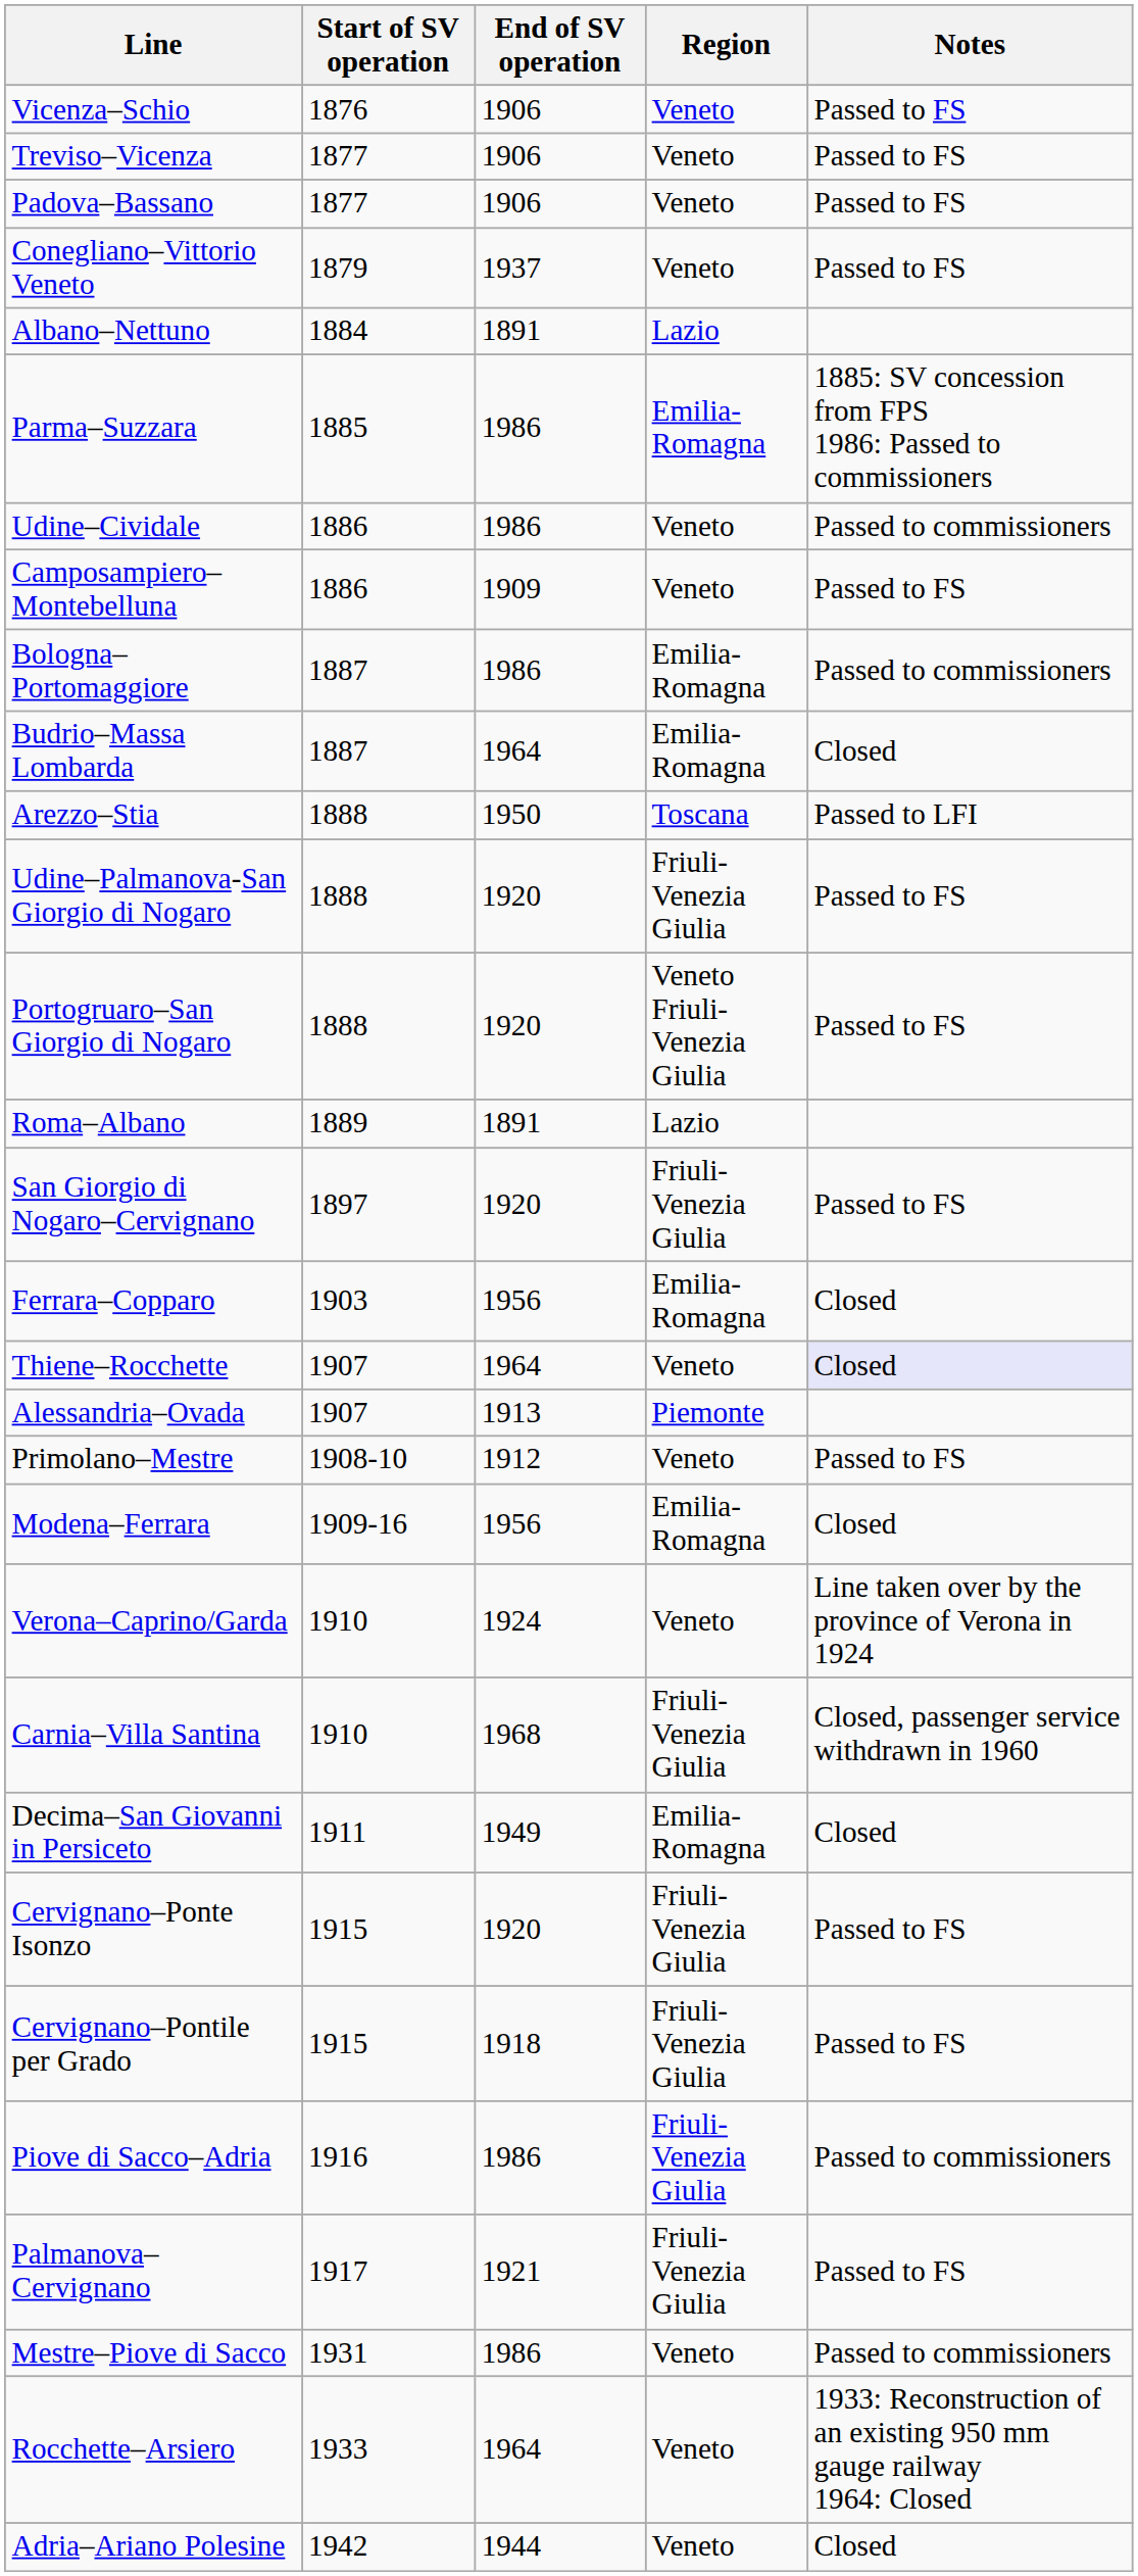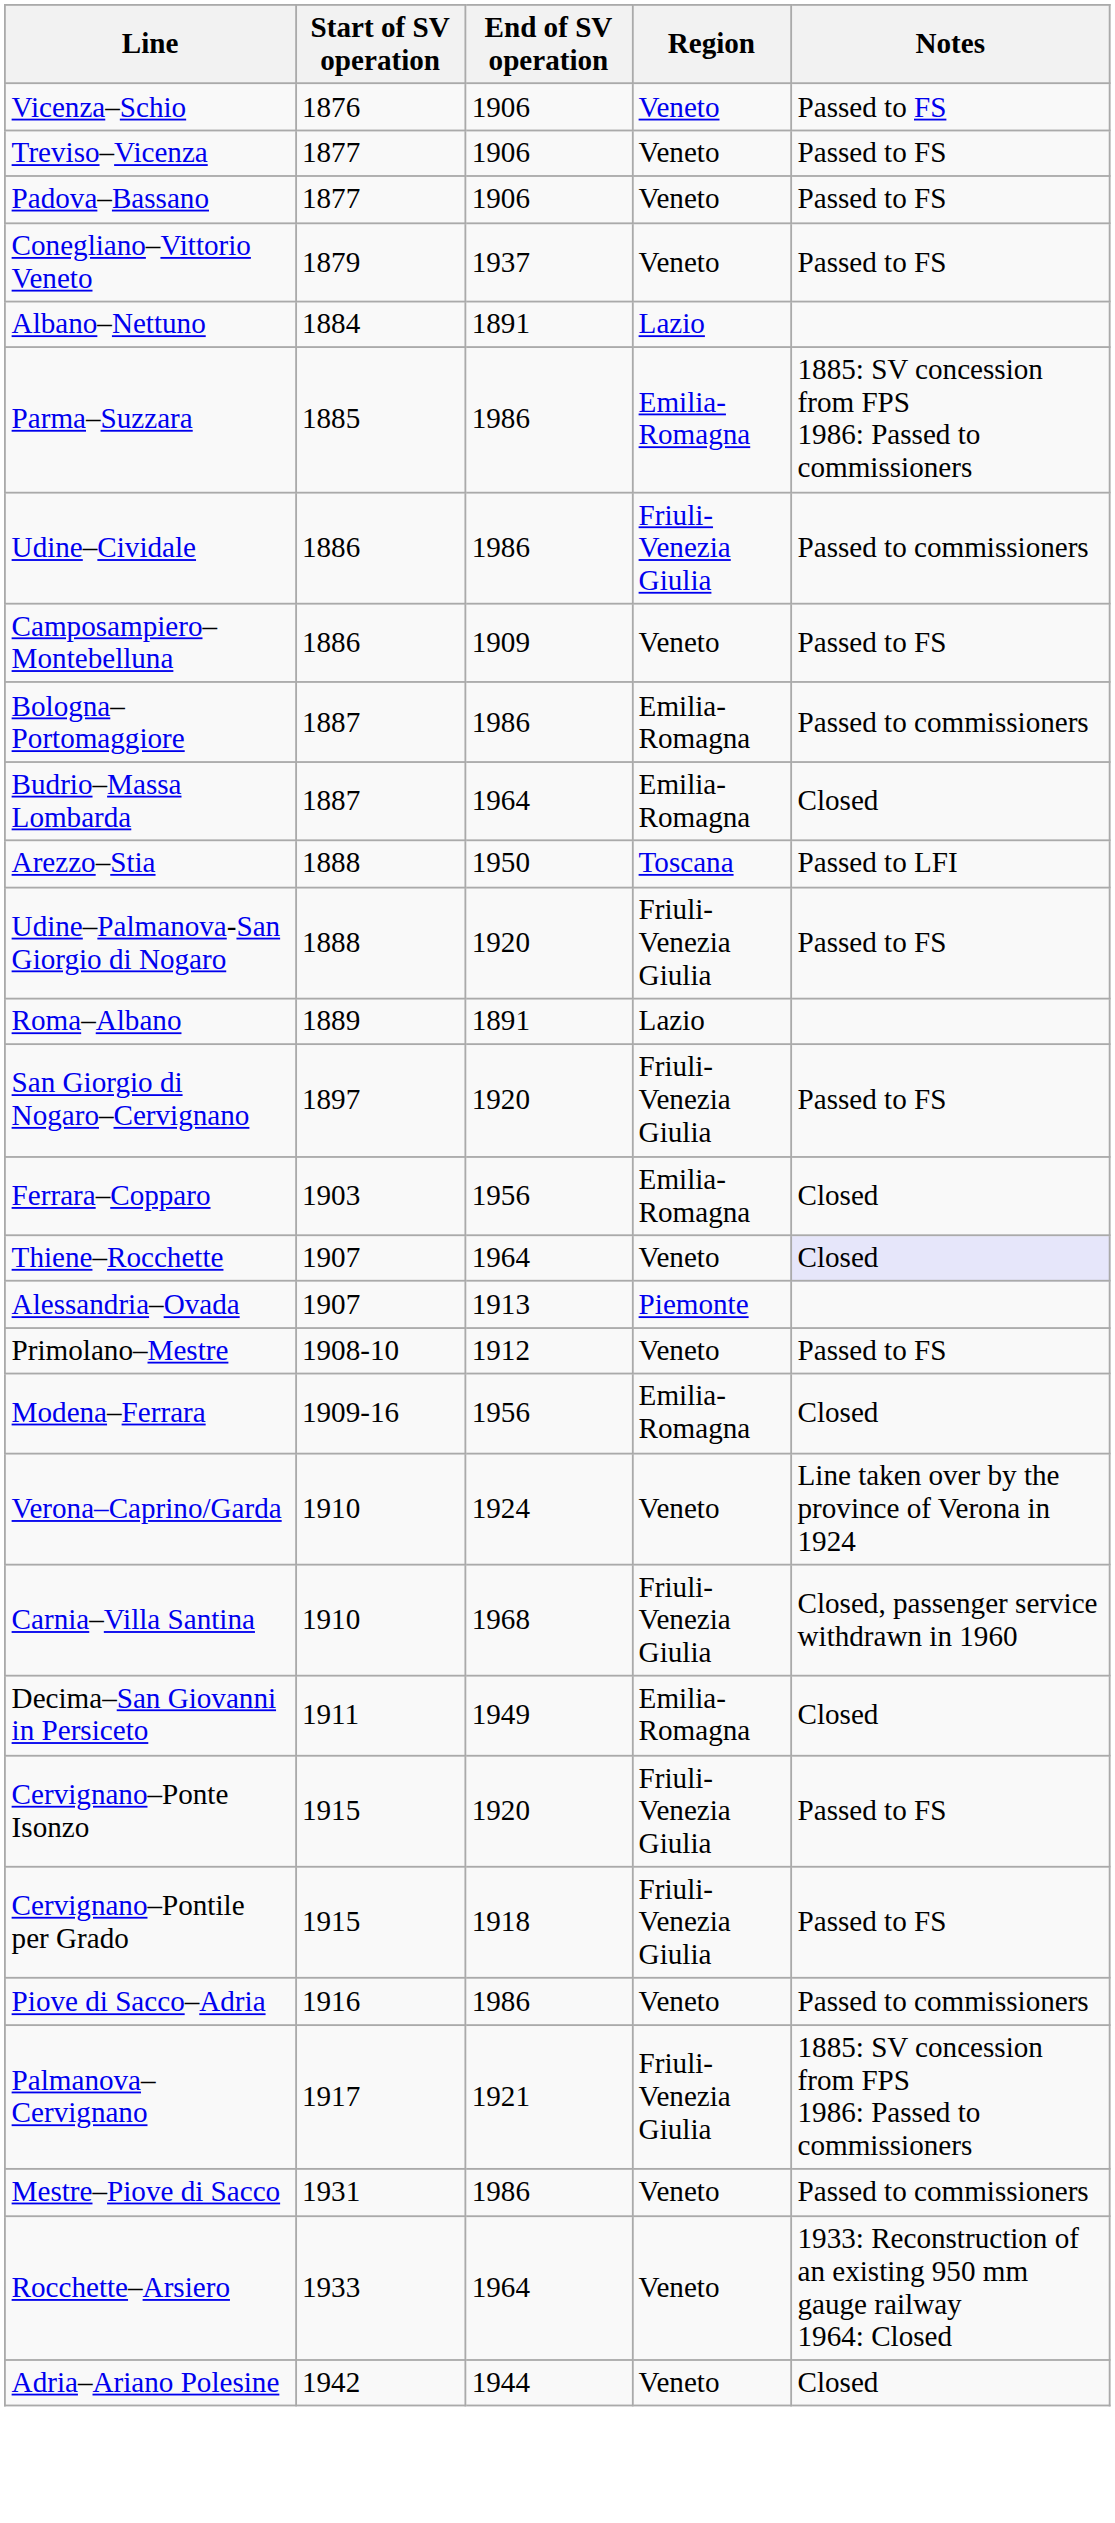Udine–Cividale | Region: Veneto -> Friuli-Venezia Giulia
- row: Portogruaro–San Giorgio di Nogaro | 1888 | 1920 | Veneto Friuli-Venezia Giulia | Passed to FS
Piove di Sacco–Adria | Region: Friuli-Venezia Giulia -> Veneto
Palmanova–Cervignano | Notes: Passed to FS -> 1885: SV concession from FPS 1986: Passed to commissioners
